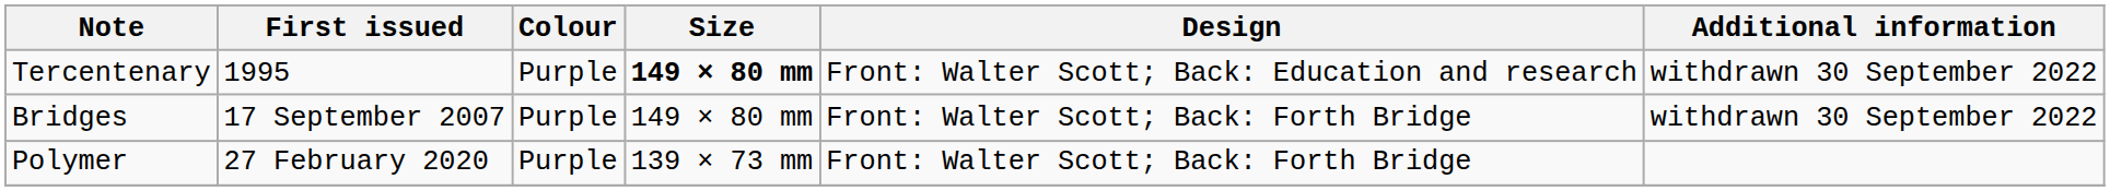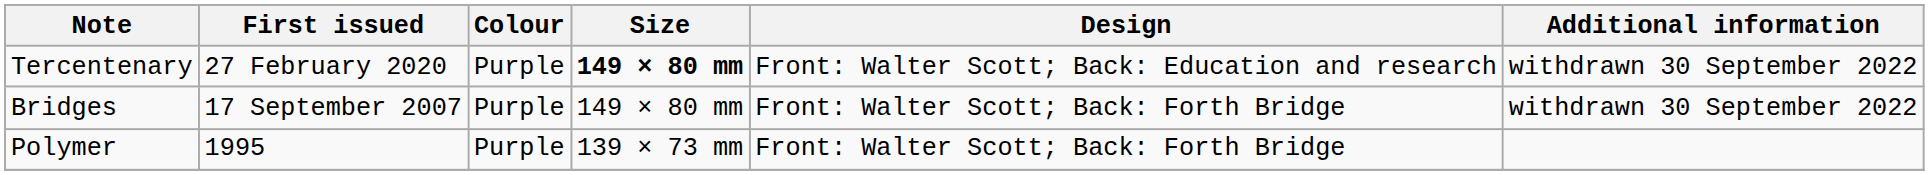Tercentenary | First issued: 1995 -> 27 February 2020
Polymer | First issued: 27 February 2020 -> 1995
